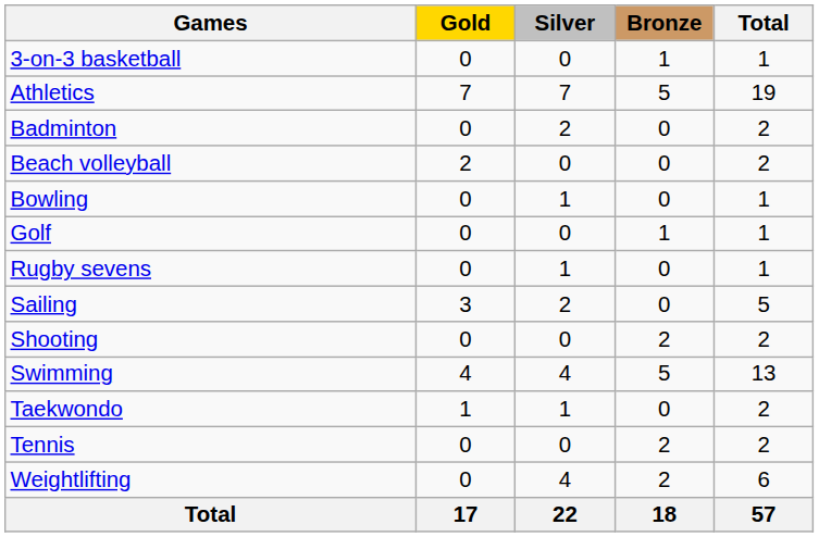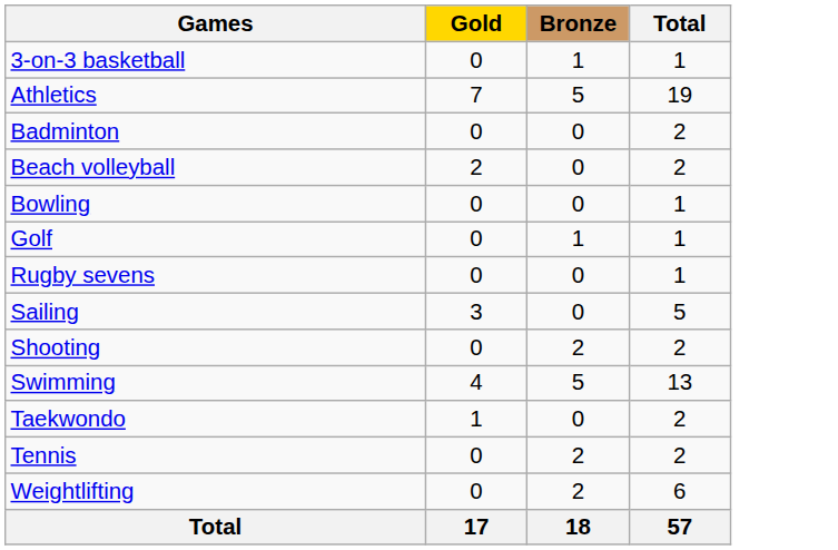- column: Silver | 0 | 7 | 2 | 0 | 1 | 0 | 1 | 2 | 0 | 4 | 1 | 0 | 4 | 22
